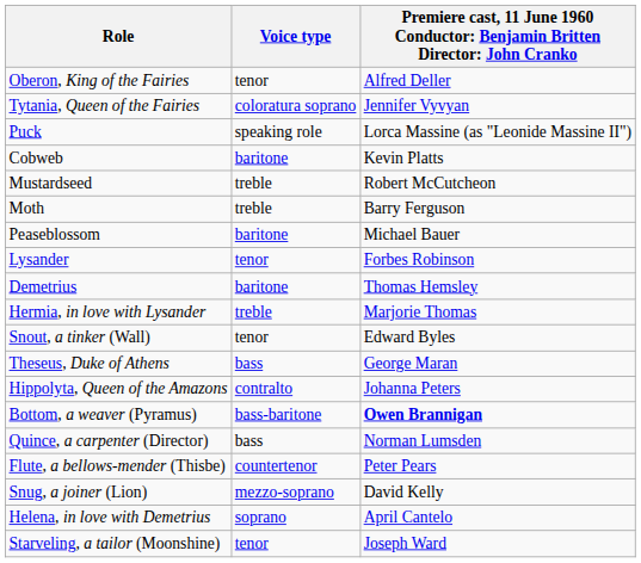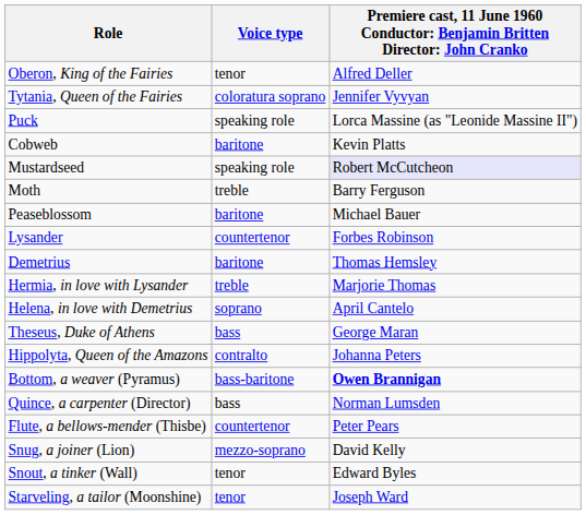Mustardseed | Voice type: treble -> speaking role
Mustardseed | column 3: no background -> lavender background
Lysander | Voice type: tenor -> countertenor
rows swapped: Helena, in love with Demetrius <-> Snout, a tinker (Wall)
